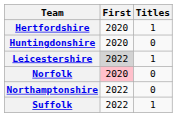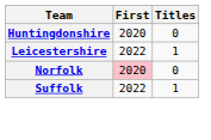- row: Hertfordshire | 2020 | 1
Leicestershire | First: lightgrey background -> no background
- row: Northamptonshire | 2022 | 0
